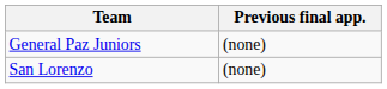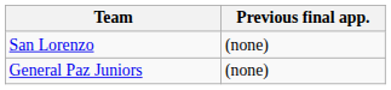rows swapped: San Lorenzo <-> General Paz Juniors
